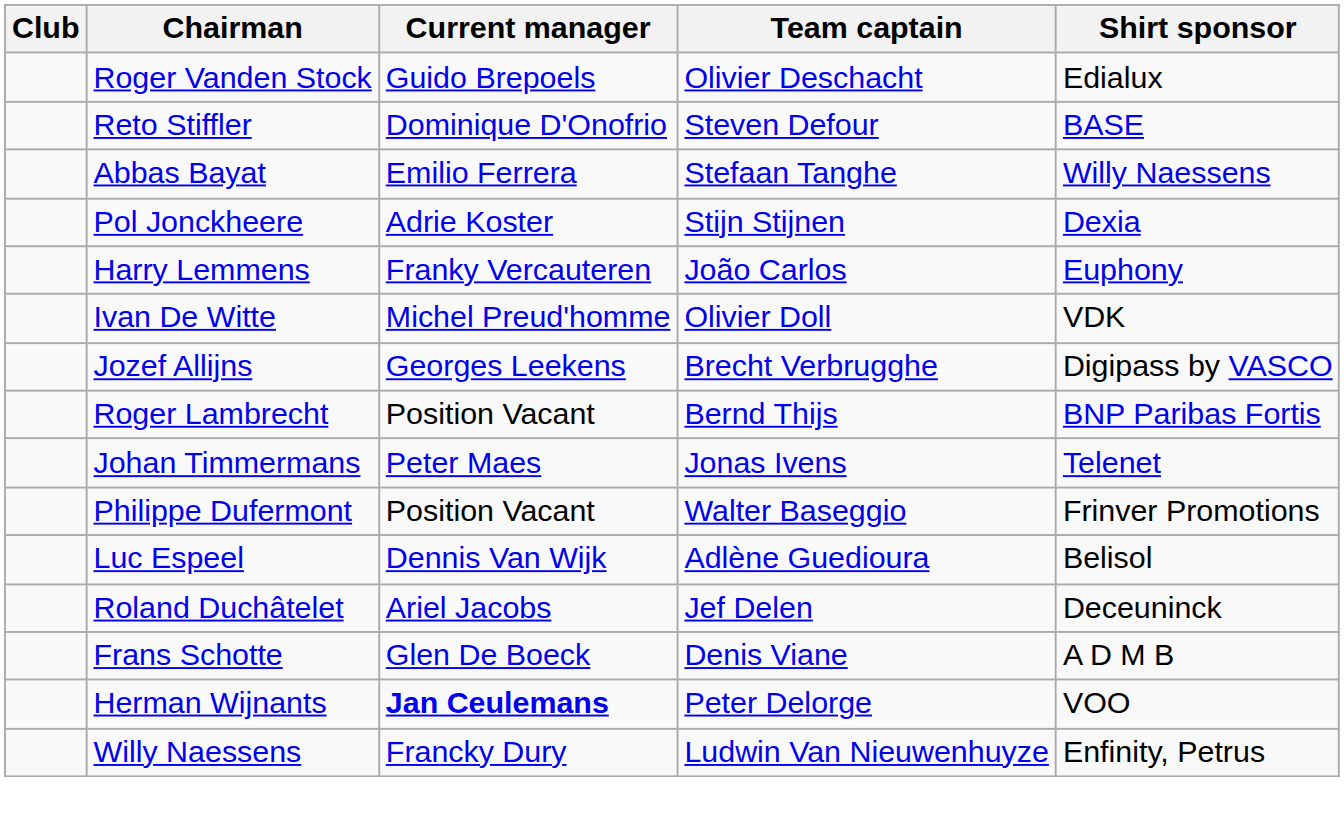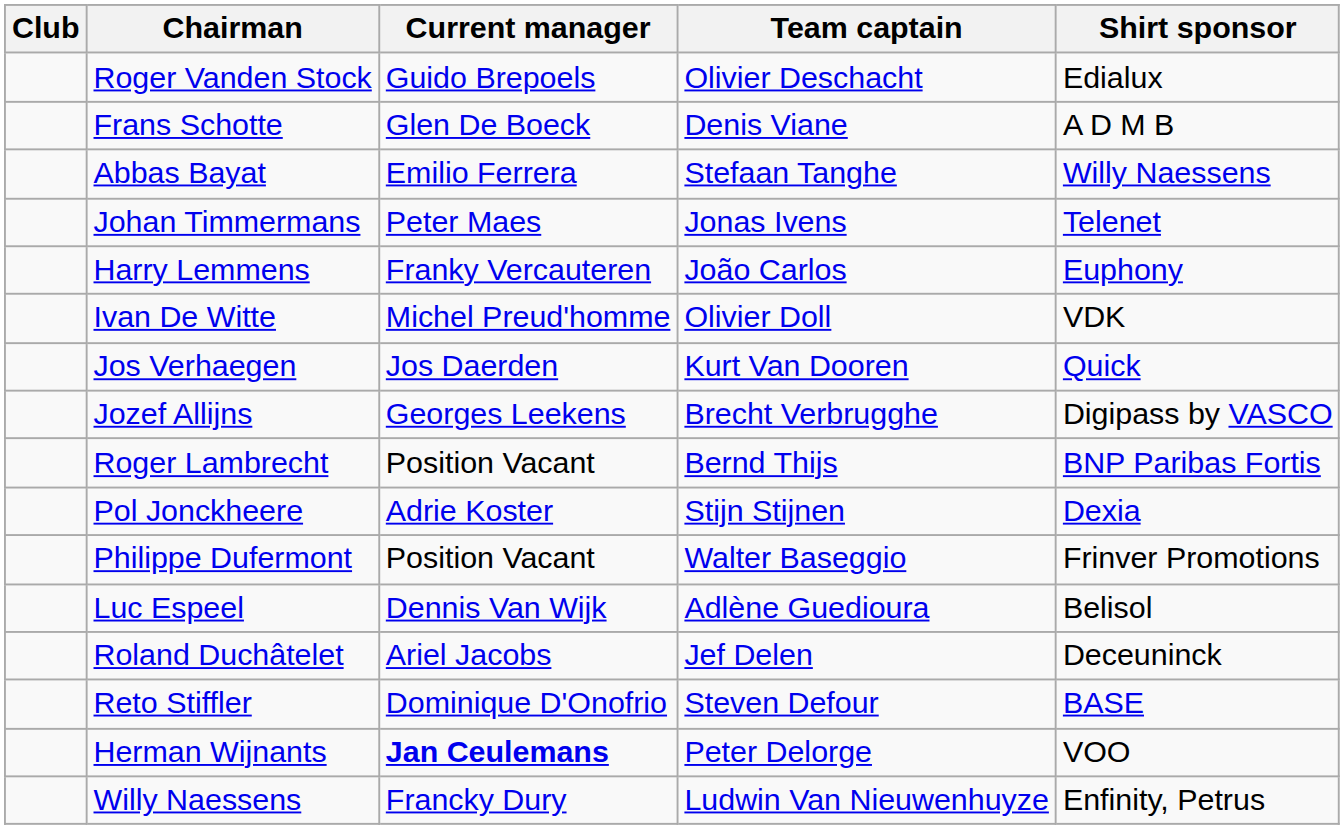rows swapped: Frans Schotte <-> Reto Stiffler
rows swapped: Pol Jonckheere <-> Johan Timmermans
+ row: Jos Verhaegen | Jos Daerden | Kurt Van Dooren | Quick
